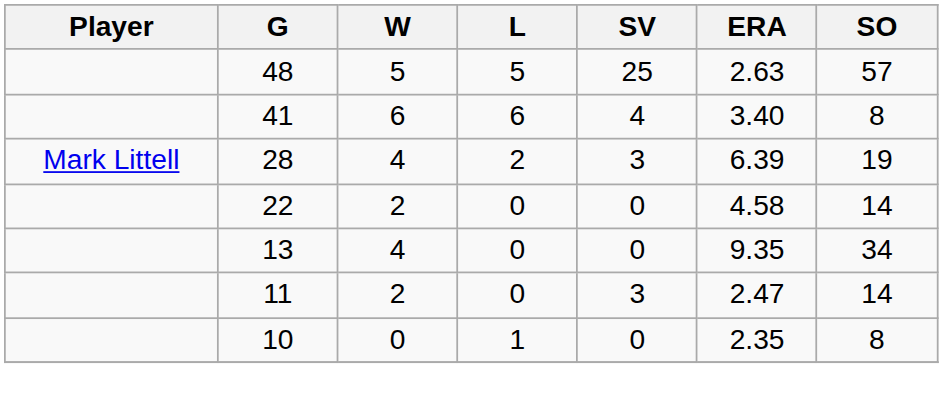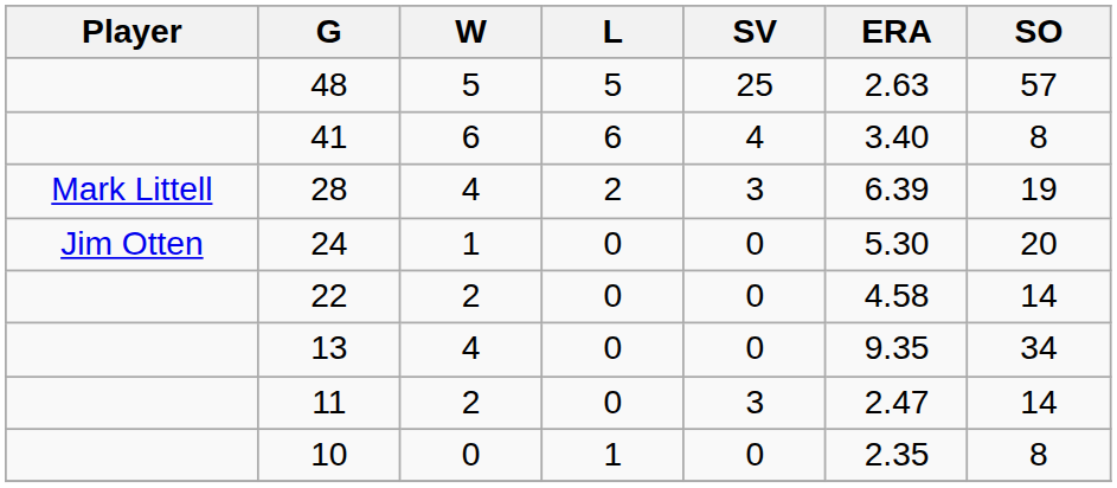+ row: Jim Otten | 24 | 1 | 0 | 0 | 5.30 | 20
